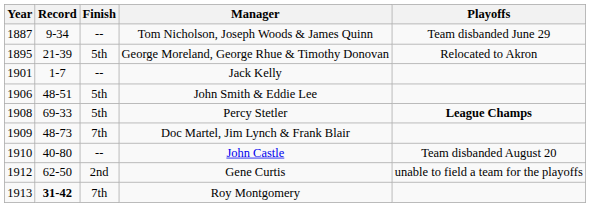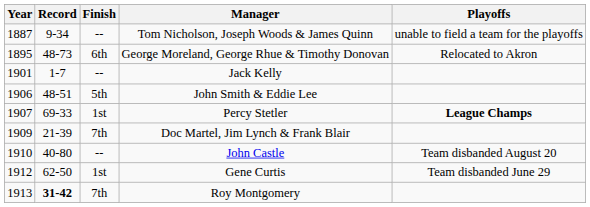Tom Nicholson, Joseph Woods & James Quinn | Playoffs: Team disbanded June 29 -> unable to field a team for the playoffs
George Moreland, George Rhue & Timothy Donovan | Record: 21-39 -> 48-73
George Moreland, George Rhue & Timothy Donovan | Finish: 5th -> 6th
Percy Stetler | Year: 1908 -> 1907
Percy Stetler | Finish: 5th -> 1st
Doc Martel, Jim Lynch & Frank Blair | Record: 48-73 -> 21-39
Gene Curtis | Finish: 2nd -> 1st
Gene Curtis | Playoffs: unable to field a team for the playoffs -> Team disbanded June 29
